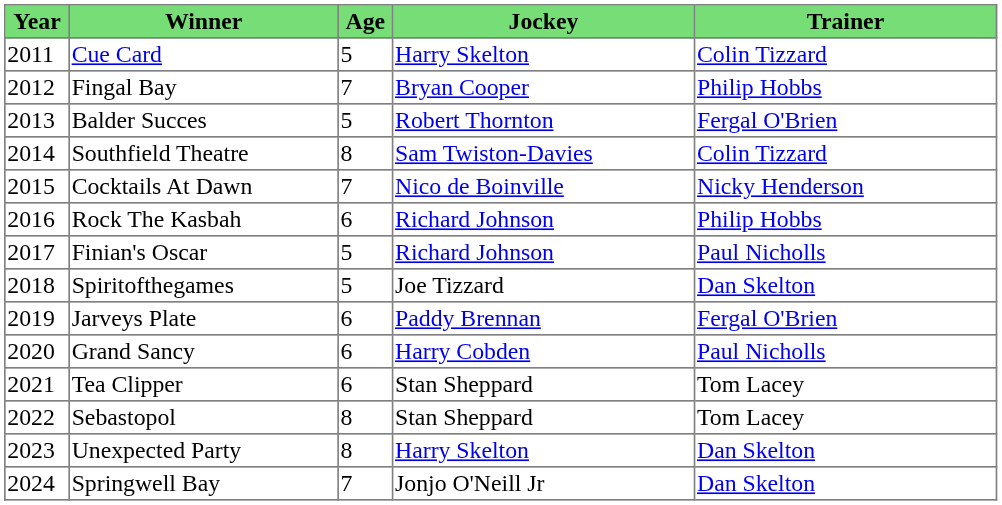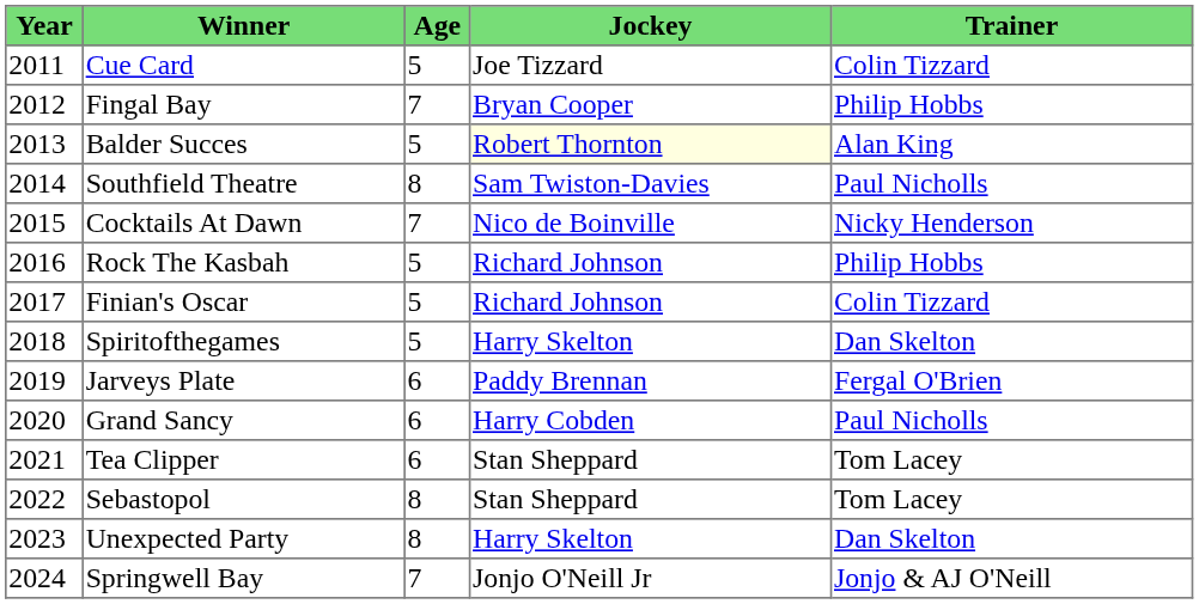Cue Card | Jockey: Harry Skelton -> Joe Tizzard
Balder Succes | Jockey: no background -> lightyellow background
Balder Succes | Trainer: Fergal O'Brien -> Alan King
Southfield Theatre | Trainer: Colin Tizzard -> Paul Nicholls
Rock The Kasbah | Age: 6 -> 5
Finian's Oscar | Trainer: Paul Nicholls -> Colin Tizzard
Spiritofthegames | Jockey: Joe Tizzard -> Harry Skelton
Springwell Bay | Trainer: Dan Skelton -> Jonjo & AJ O'Neill
